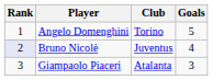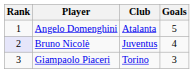Angelo Domenghini | Club: Torino -> Atalanta
Giampaolo Piaceri | Club: Atalanta -> Torino
